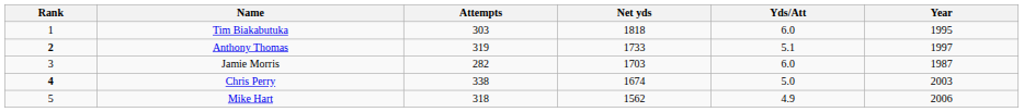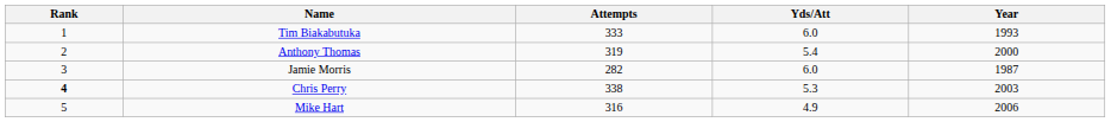- column: Net yds | 1818 | 1733 | 1703 | 1674 | 1562
Tim Biakabutuka | Attempts: 303 -> 333
Tim Biakabutuka | Year: 1995 -> 1993
Anthony Thomas | Rank: bold -> normal
Anthony Thomas | Yds/Att: 5.1 -> 5.4
Anthony Thomas | Year: 1997 -> 2000
Chris Perry | Yds/Att: 5.0 -> 5.3
Mike Hart | Attempts: 318 -> 316
